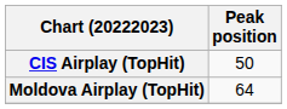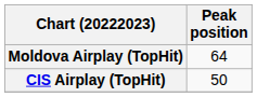rows swapped: CIS Airplay (TopHit) <-> Moldova Airplay (TopHit)
